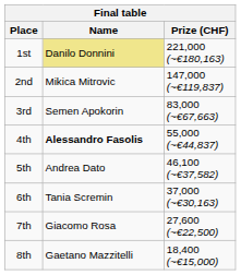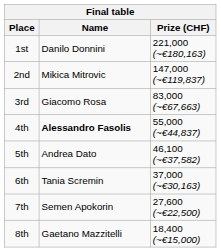1st | Name: khaki background -> no background
3rd | Name: Semen Apokorin -> Giacomo Rosa
7th | Name: Giacomo Rosa -> Semen Apokorin
